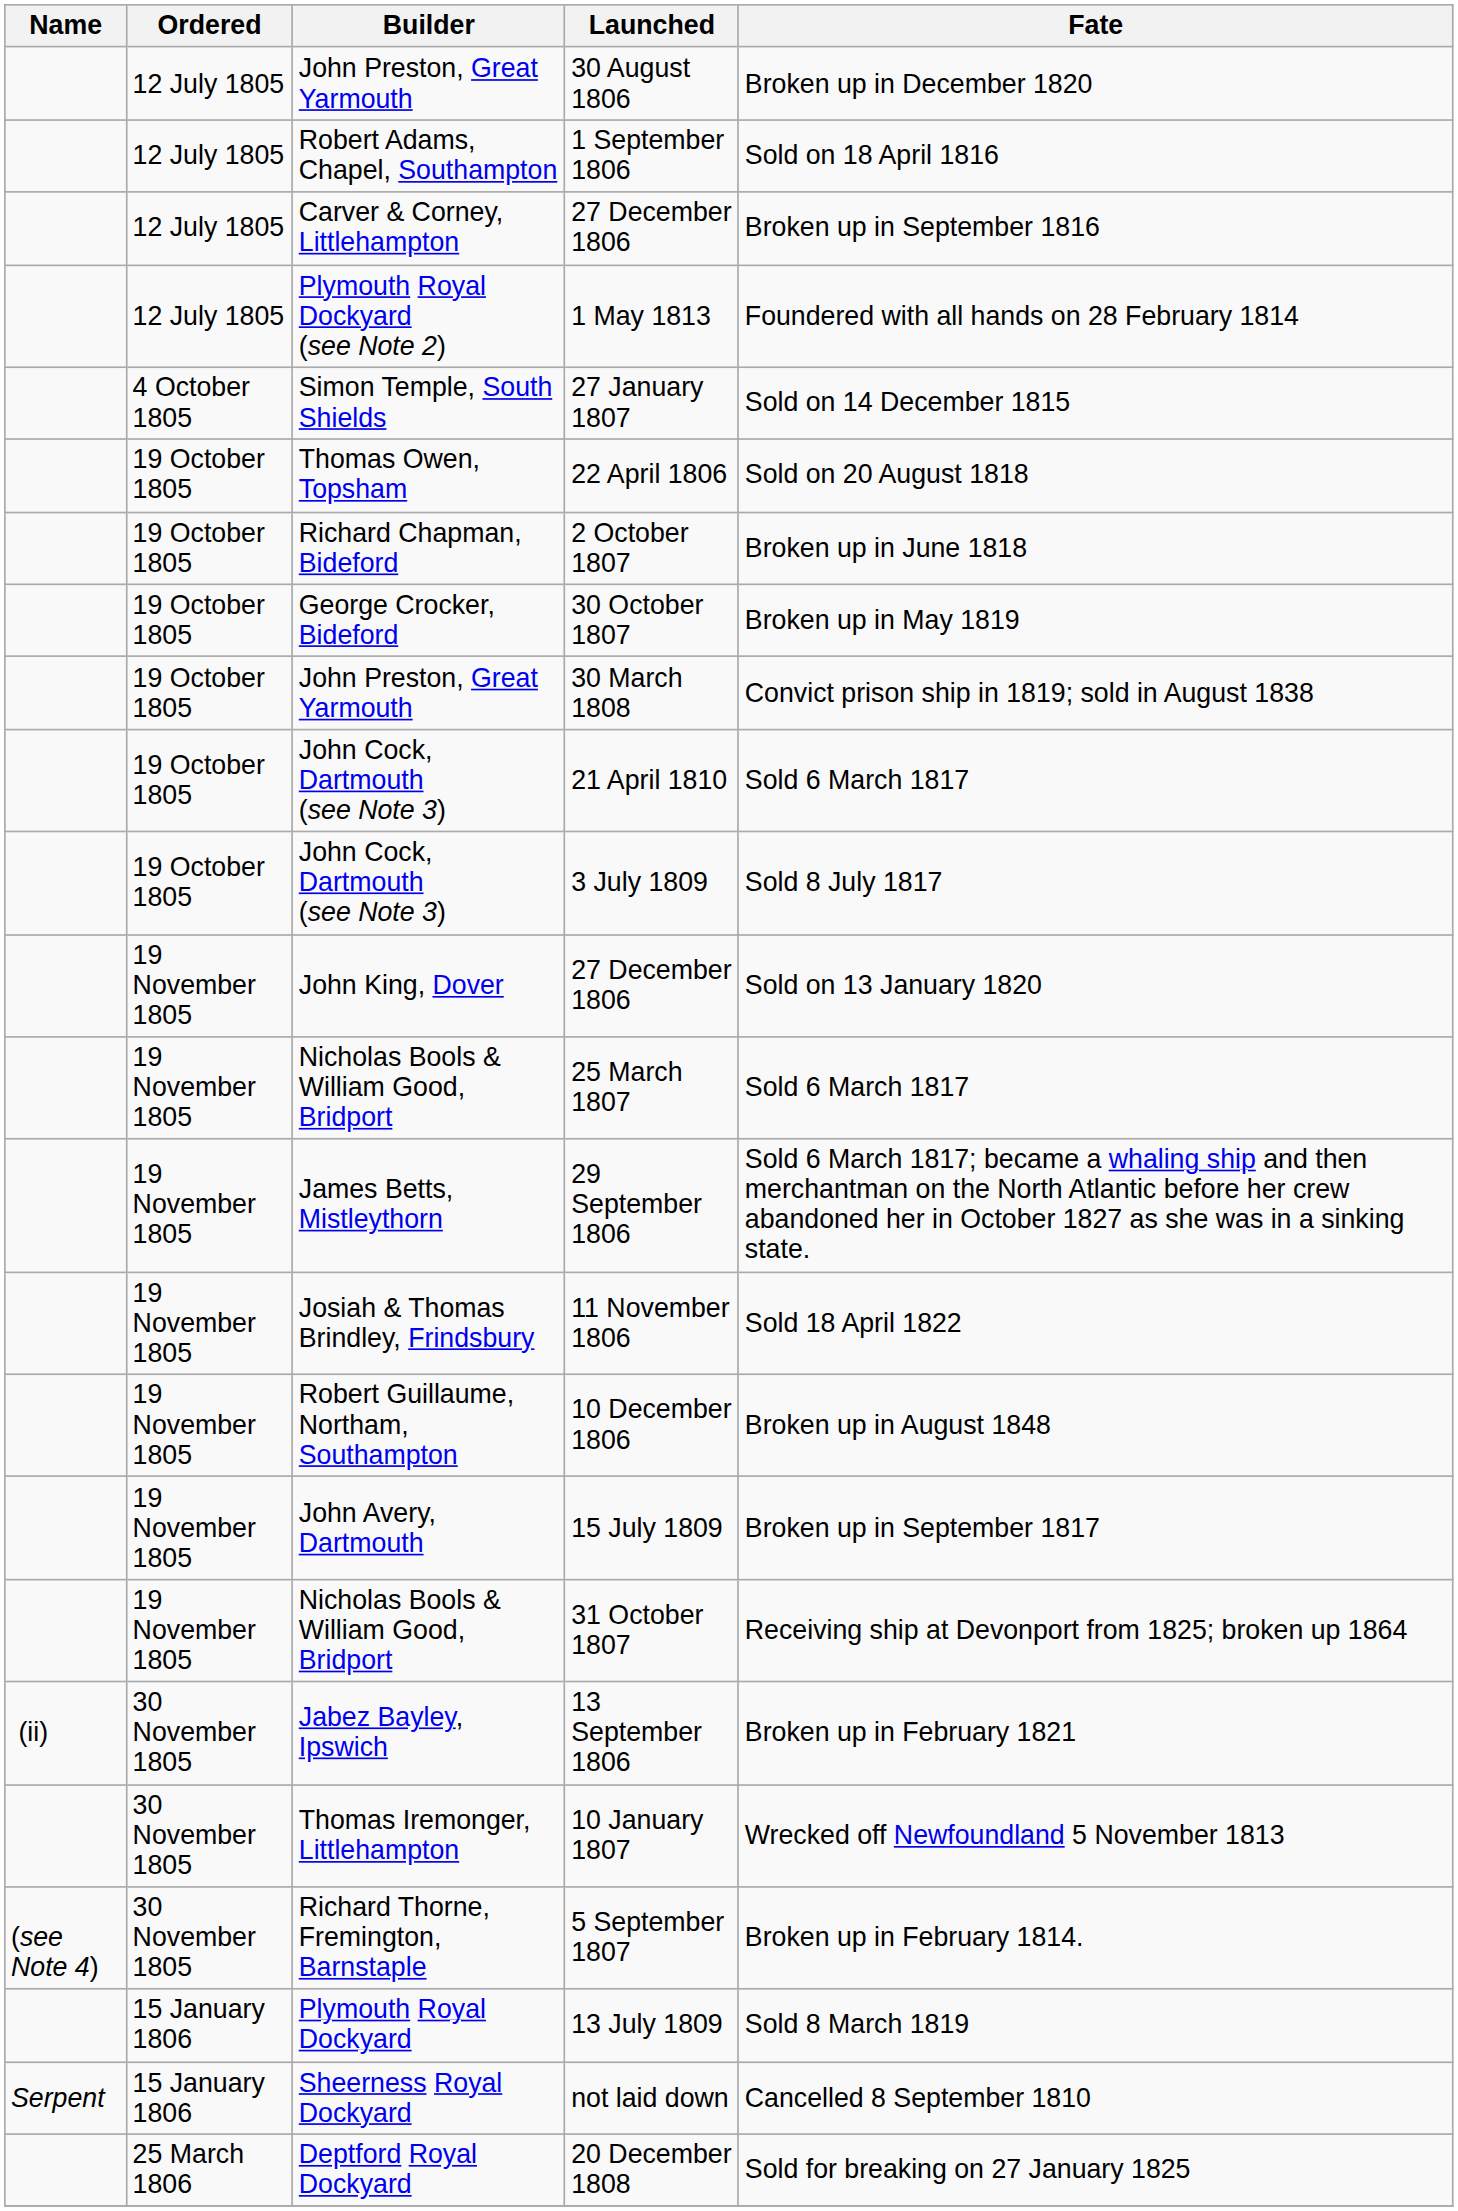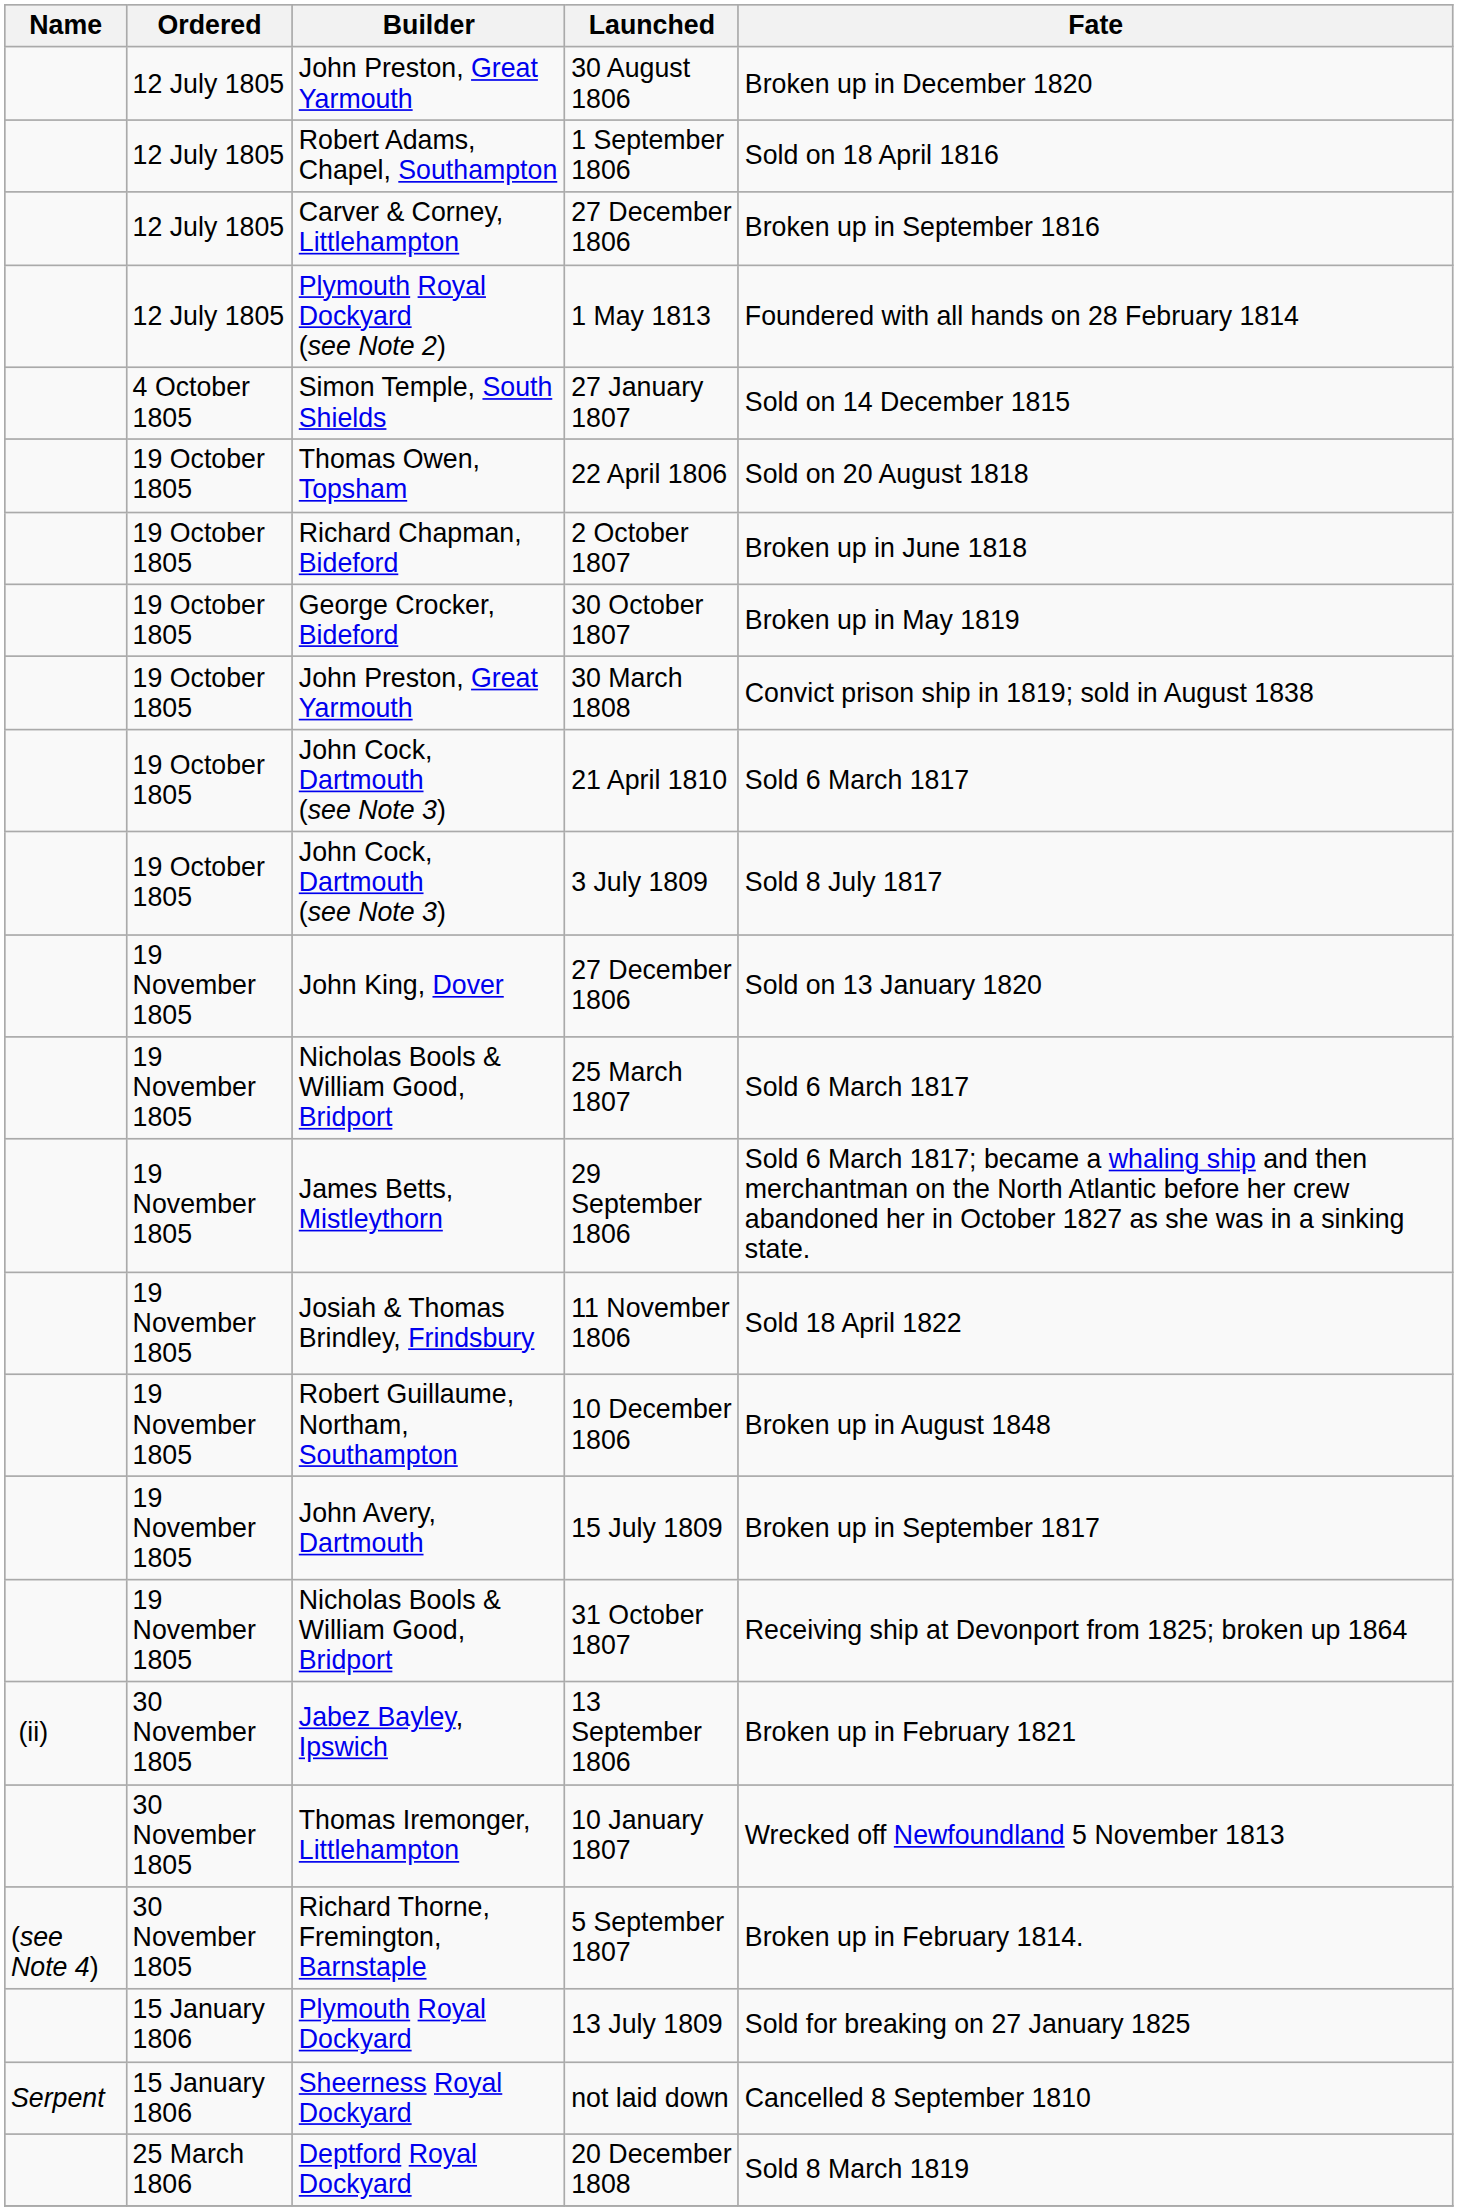13 July 1809 | Fate: Sold 8 March 1819 -> Sold for breaking on 27 January 1825
20 December 1808 | Fate: Sold for breaking on 27 January 1825 -> Sold 8 March 1819
